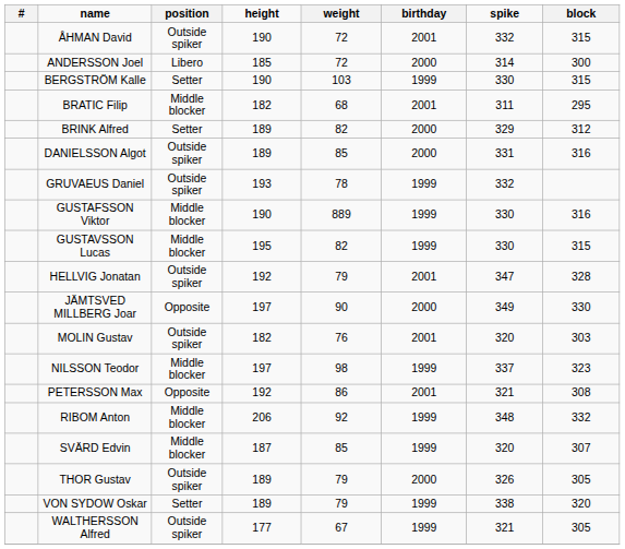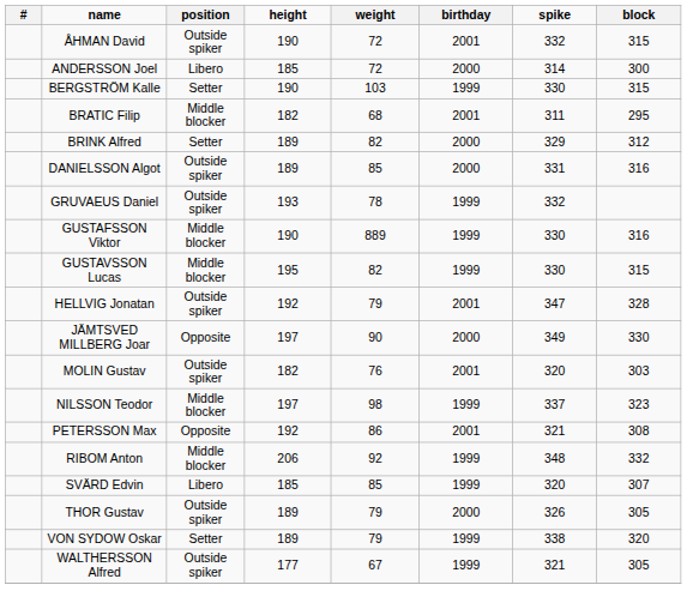SVÄRD Edvin | position: Middle blocker -> Libero
SVÄRD Edvin | height: 187 -> 185
